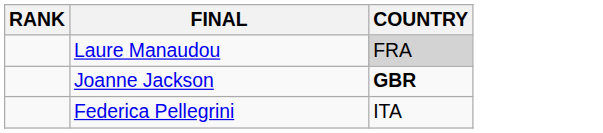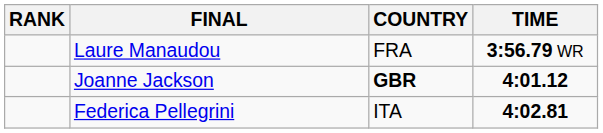+ column: TIME | 3:56.79 WR | 4:01.12 | 4:02.81
Laure Manaudou | COUNTRY: lightgrey background -> no background
